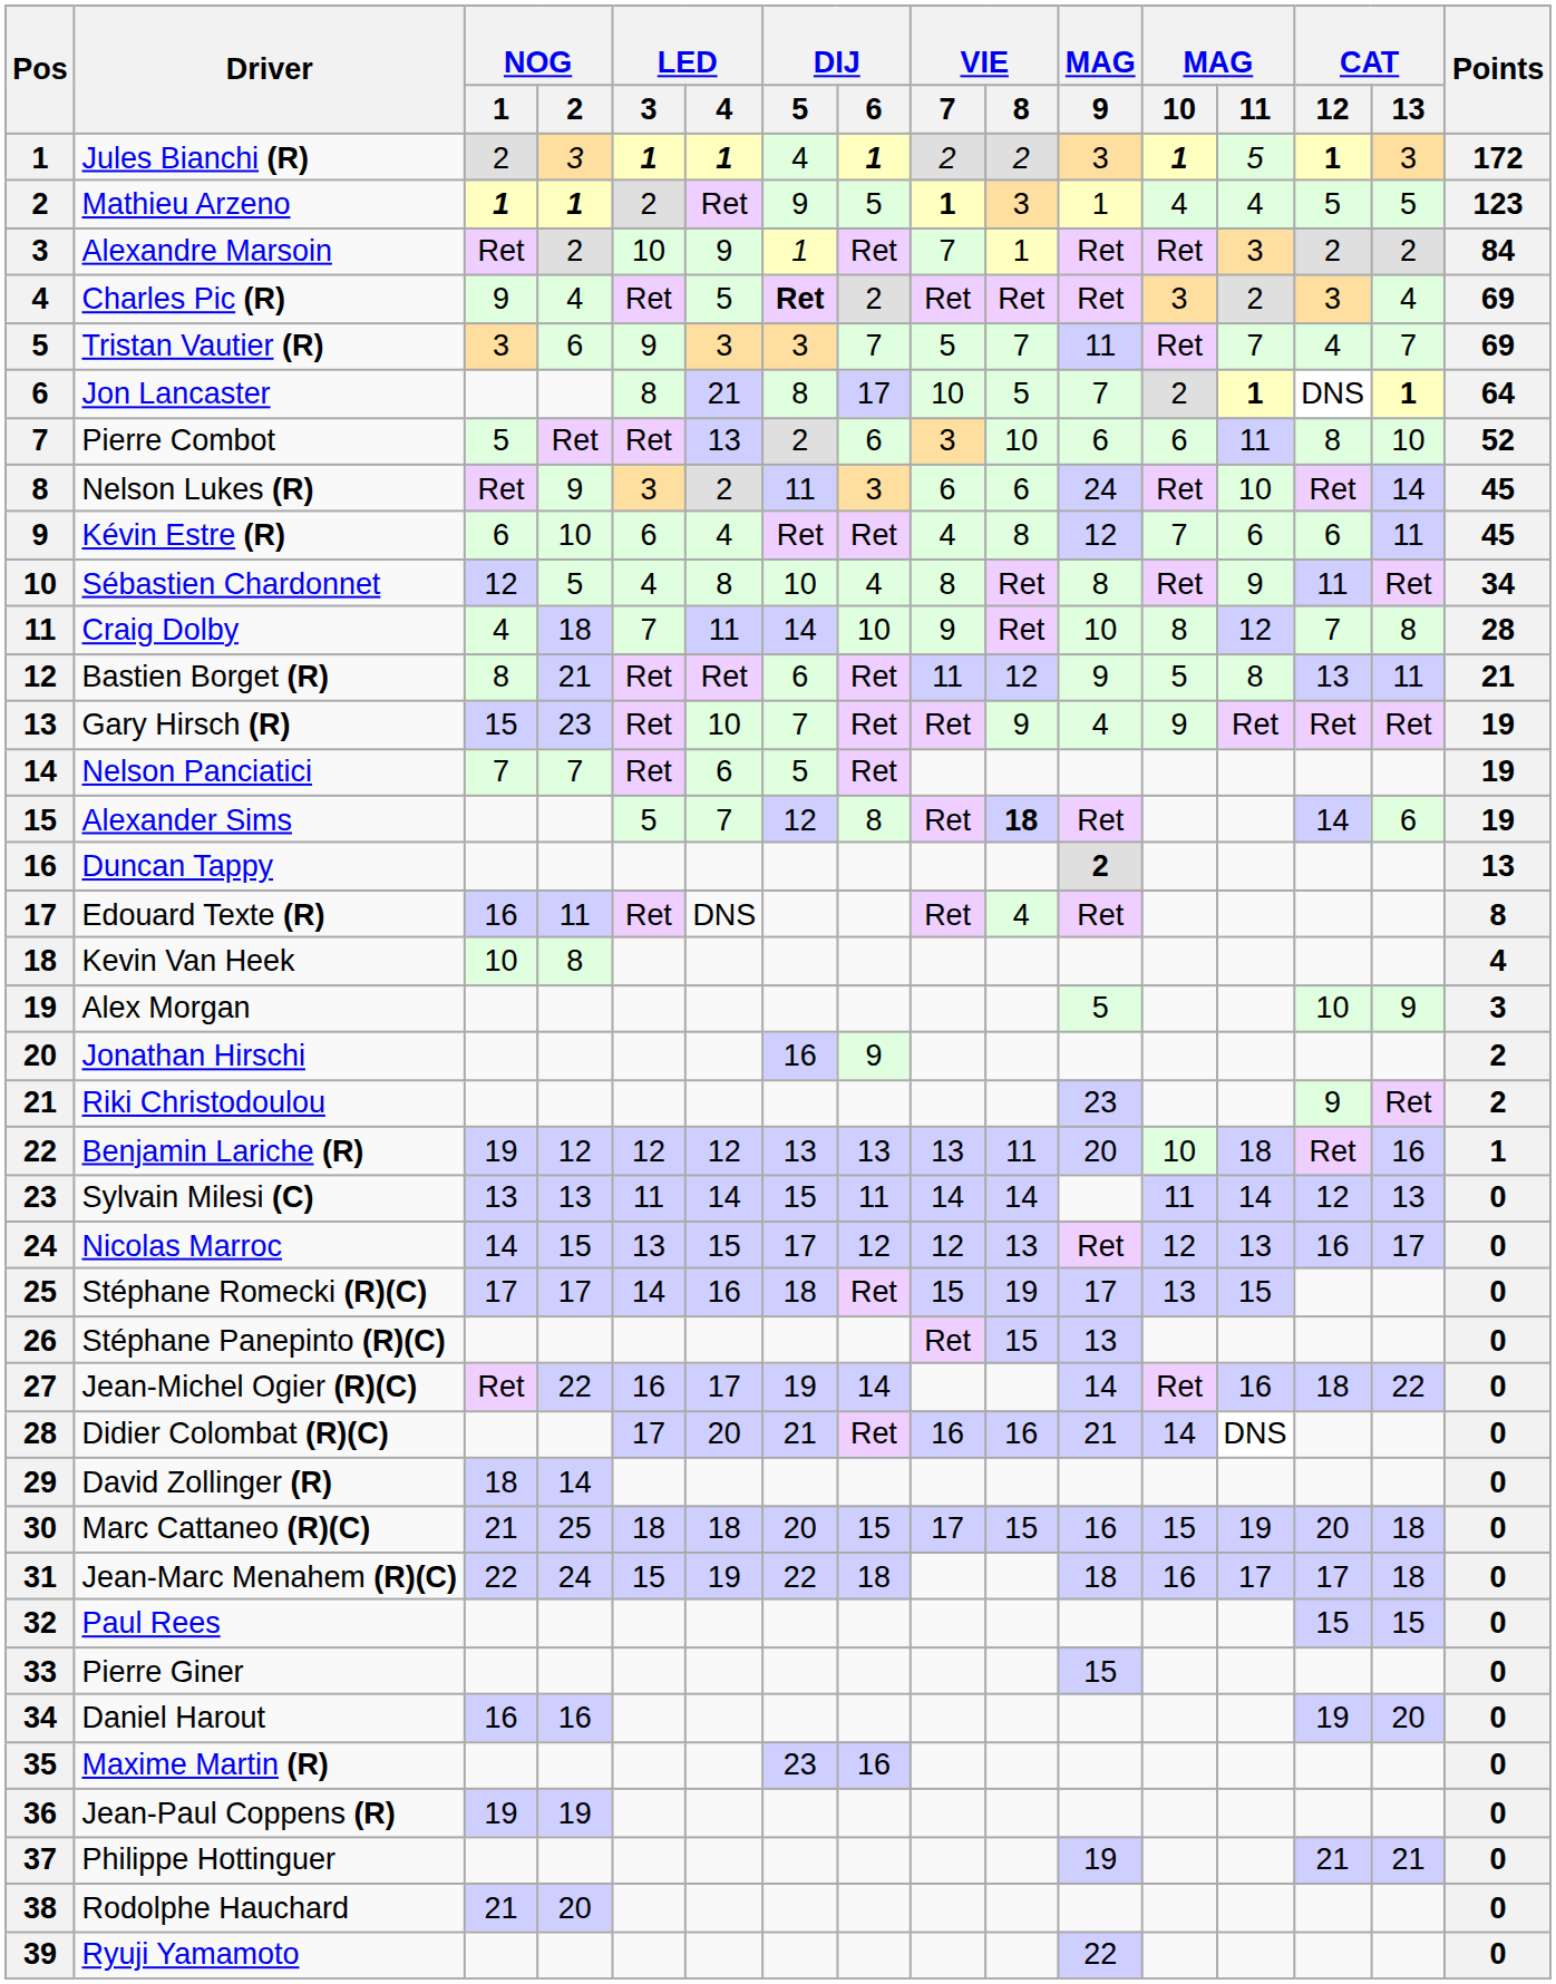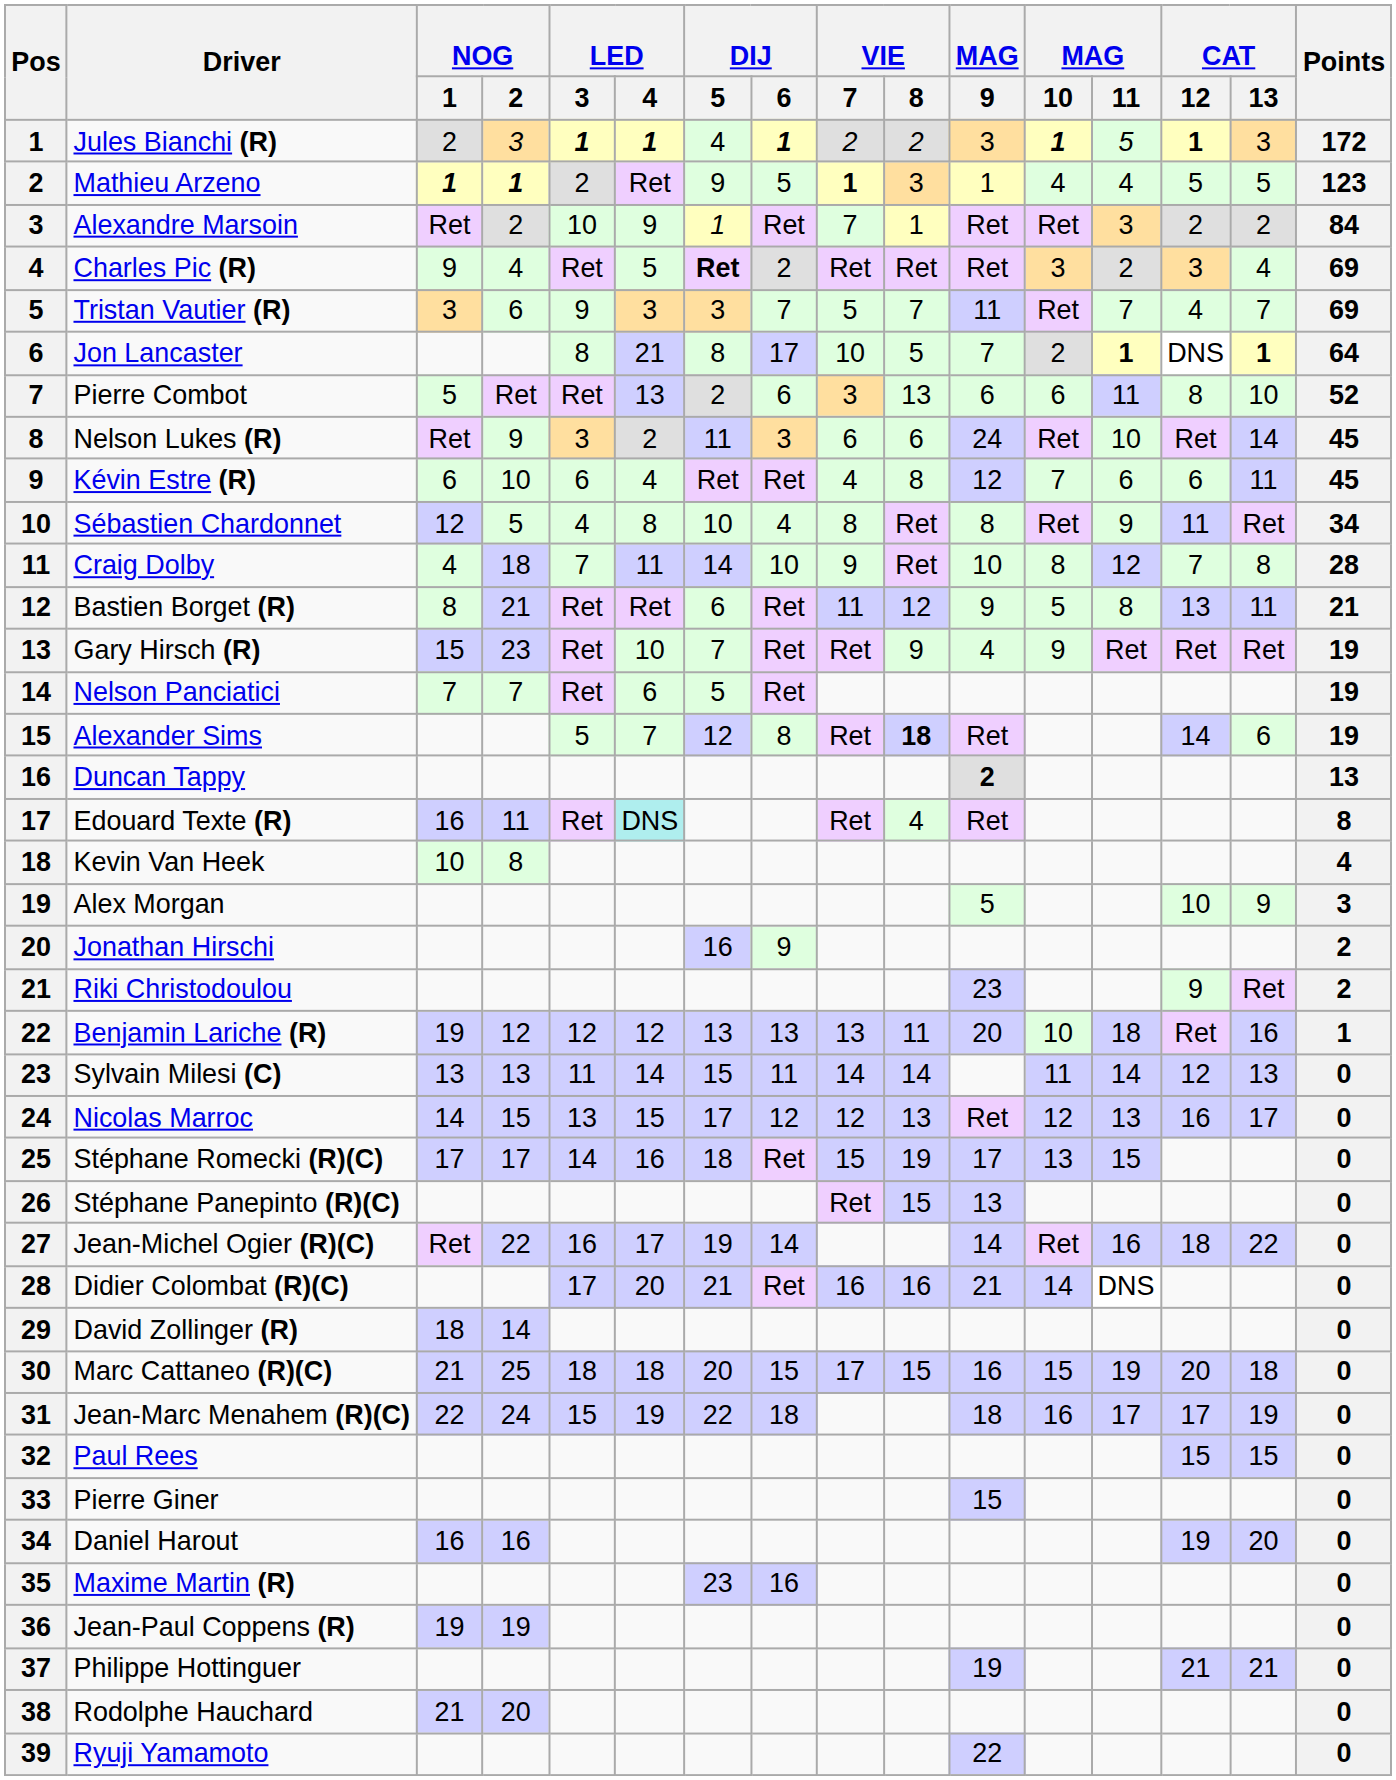Pierre Combot | VIE / 8: 10 -> 13
Edouard Texte (R) | LED / 4: no background -> paleturquoise background
Jean-Marc Menahem (R)(C) | CAT / 13: 18 -> 19
